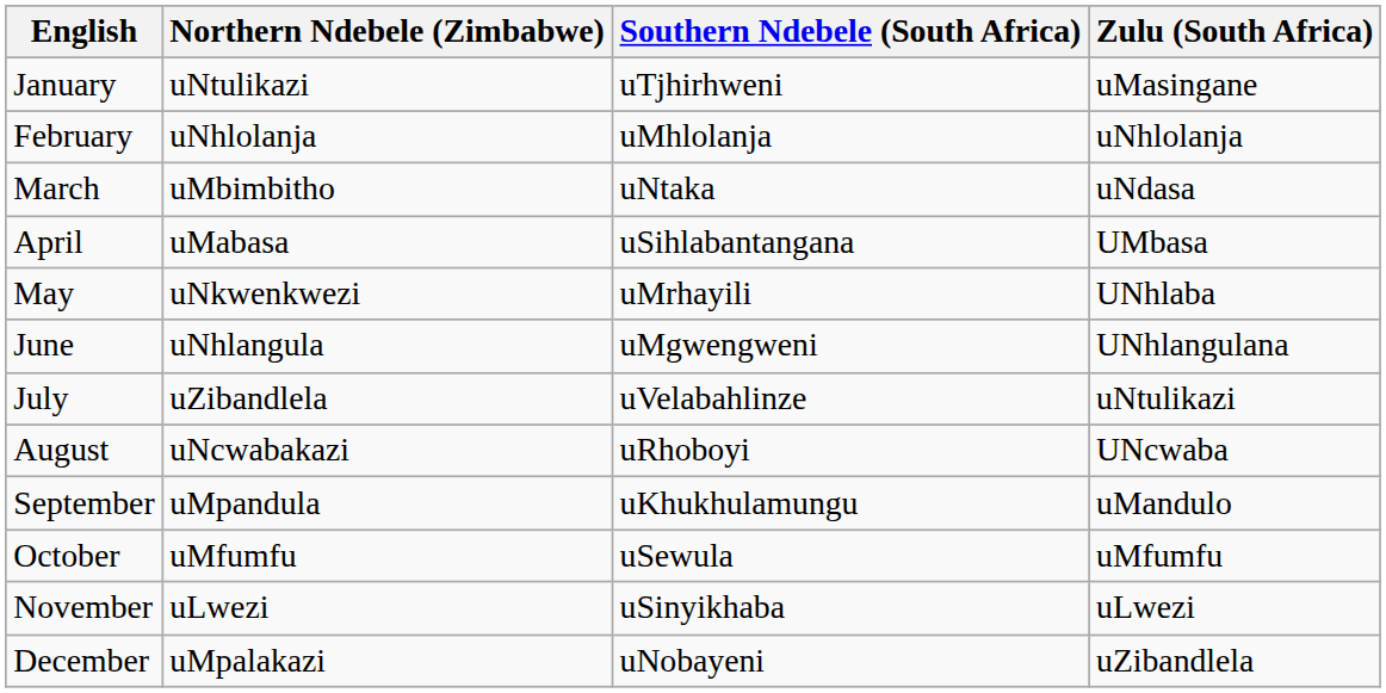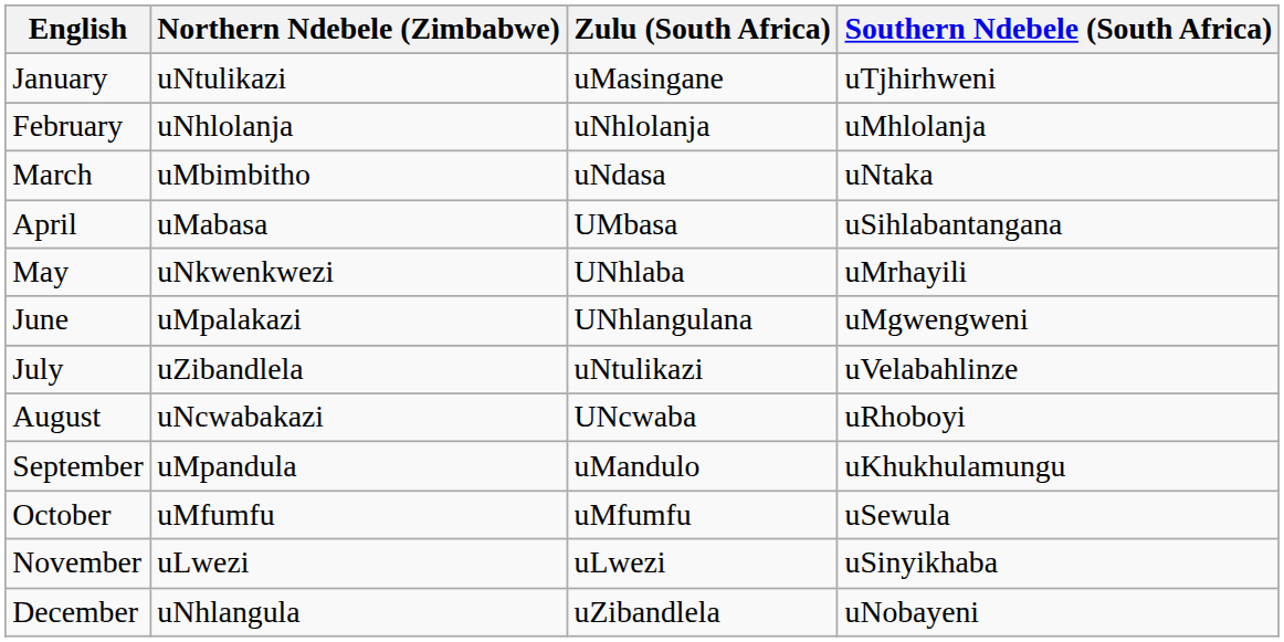columns swapped: Southern Ndebele (South Africa) <-> Zulu (South Africa)
June | Northern Ndebele (Zimbabwe): uNhlangula -> uMpalakazi
December | Northern Ndebele (Zimbabwe): uMpalakazi -> uNhlangula
